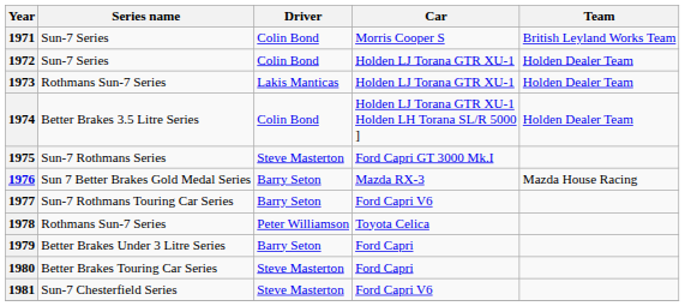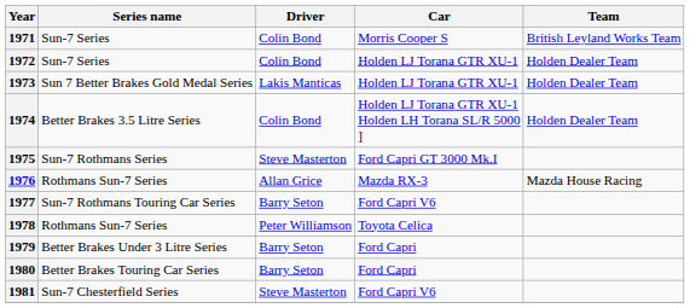1973 | Series name: Rothmans Sun-7 Series -> Sun 7 Better Brakes Gold Medal Series
1976 | Series name: Sun 7 Better Brakes Gold Medal Series -> Rothmans Sun-7 Series
1976 | Driver: Barry Seton -> Allan Grice
1980 | Driver: Steve Masterton -> Barry Seton
